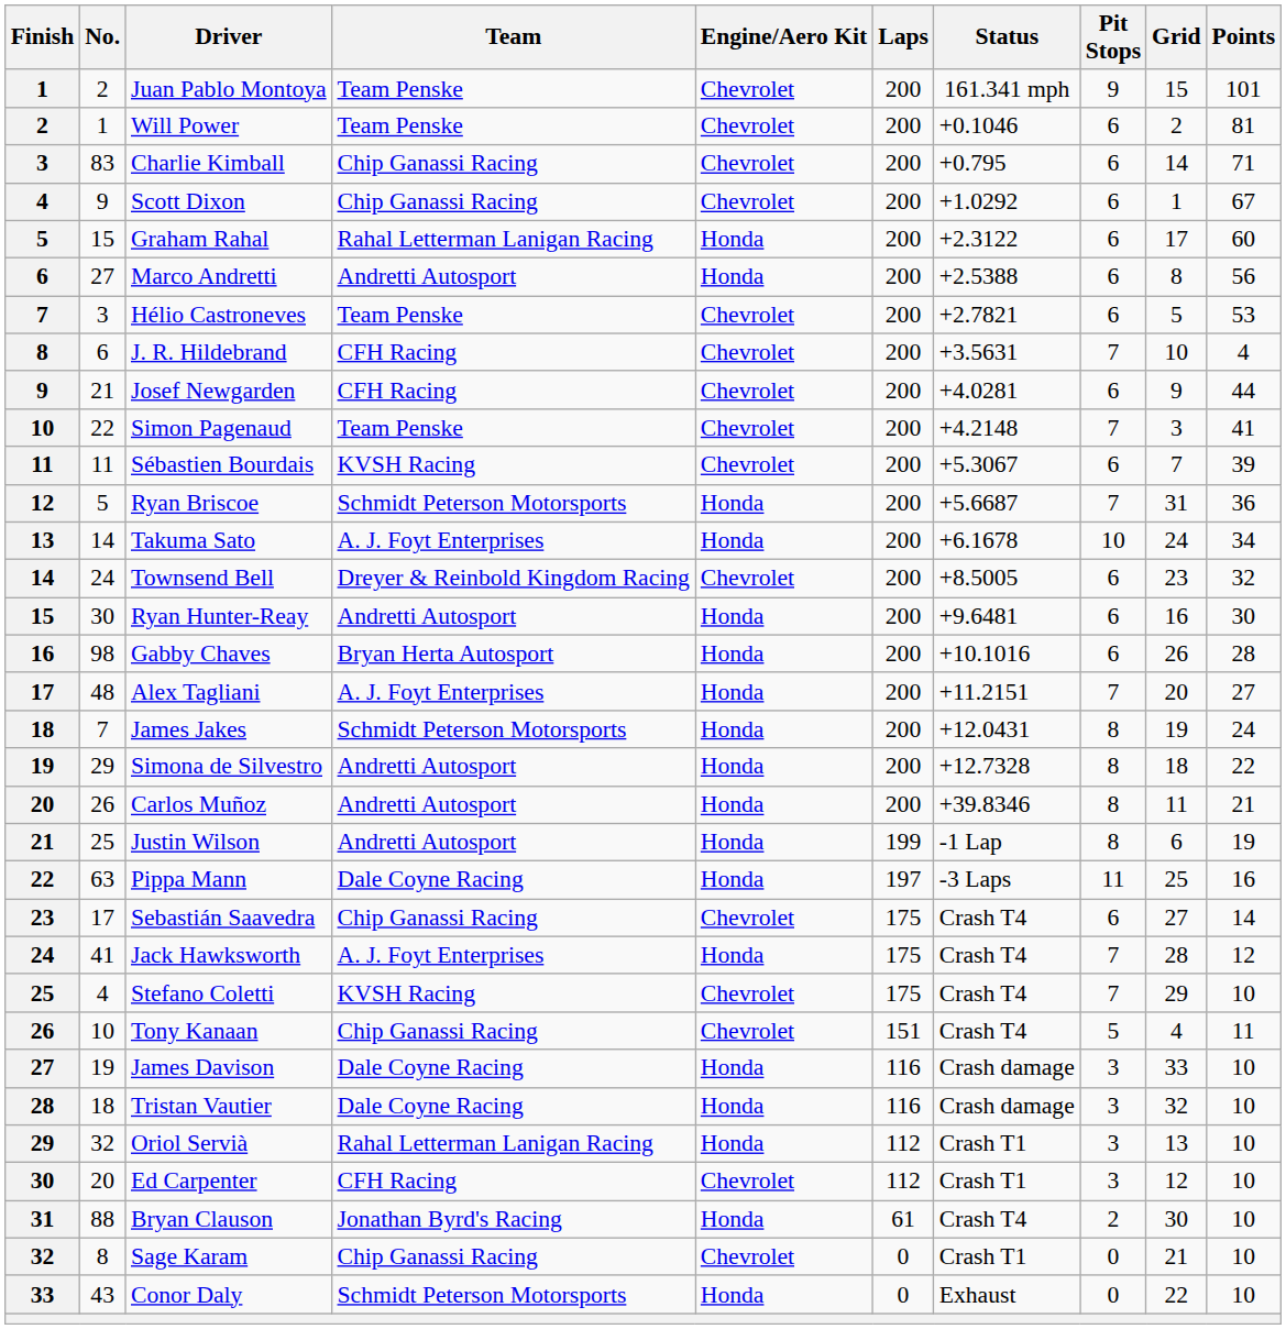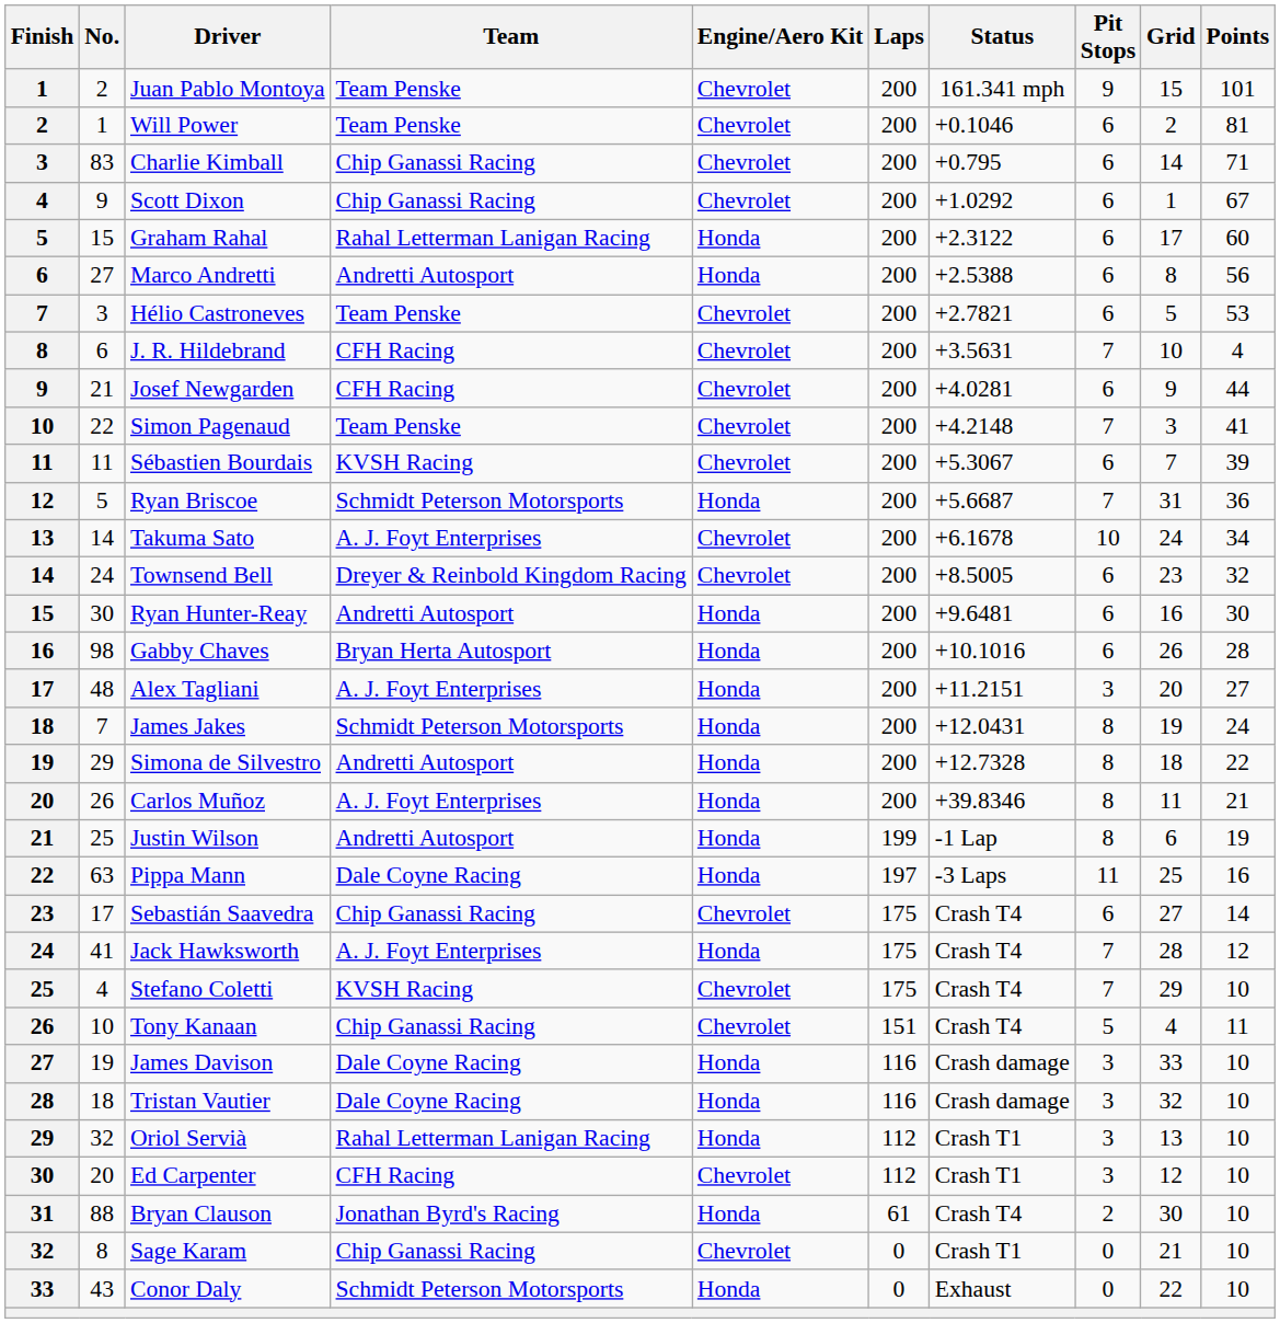Takuma Sato | Engine/Aero Kit: Honda -> Chevrolet
Alex Tagliani | Pit Stops: 7 -> 3
Carlos Muñoz | Team: Andretti Autosport -> A. J. Foyt Enterprises
